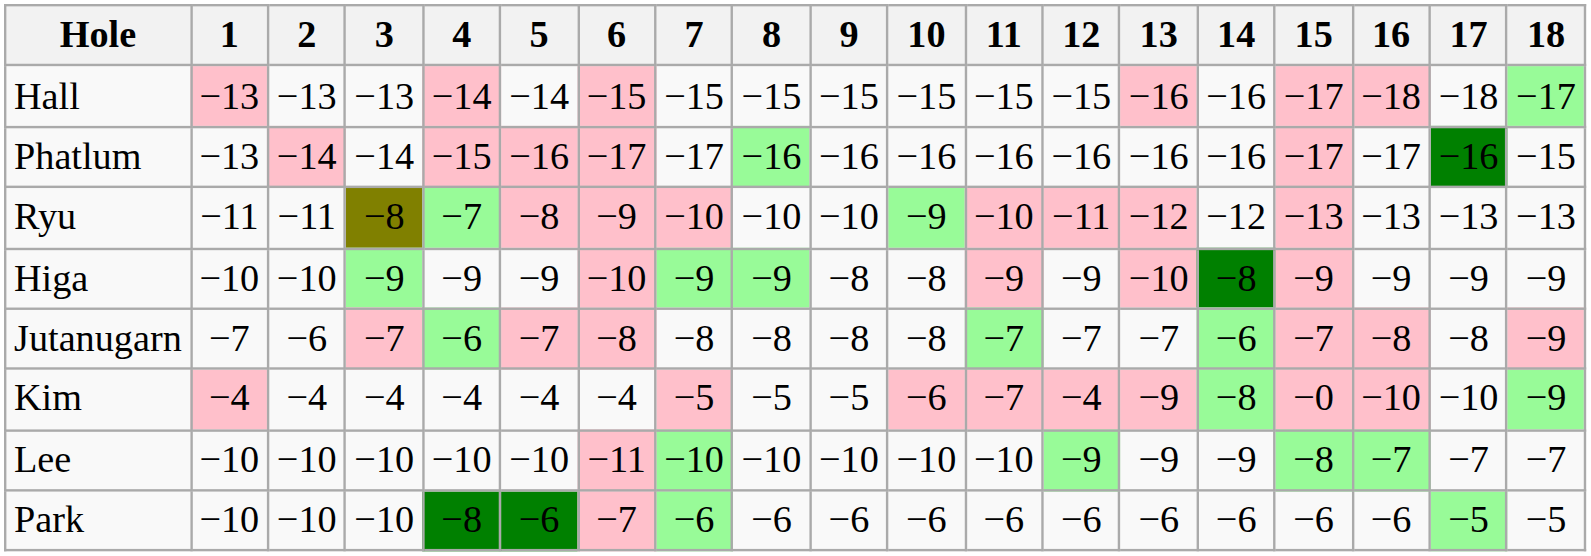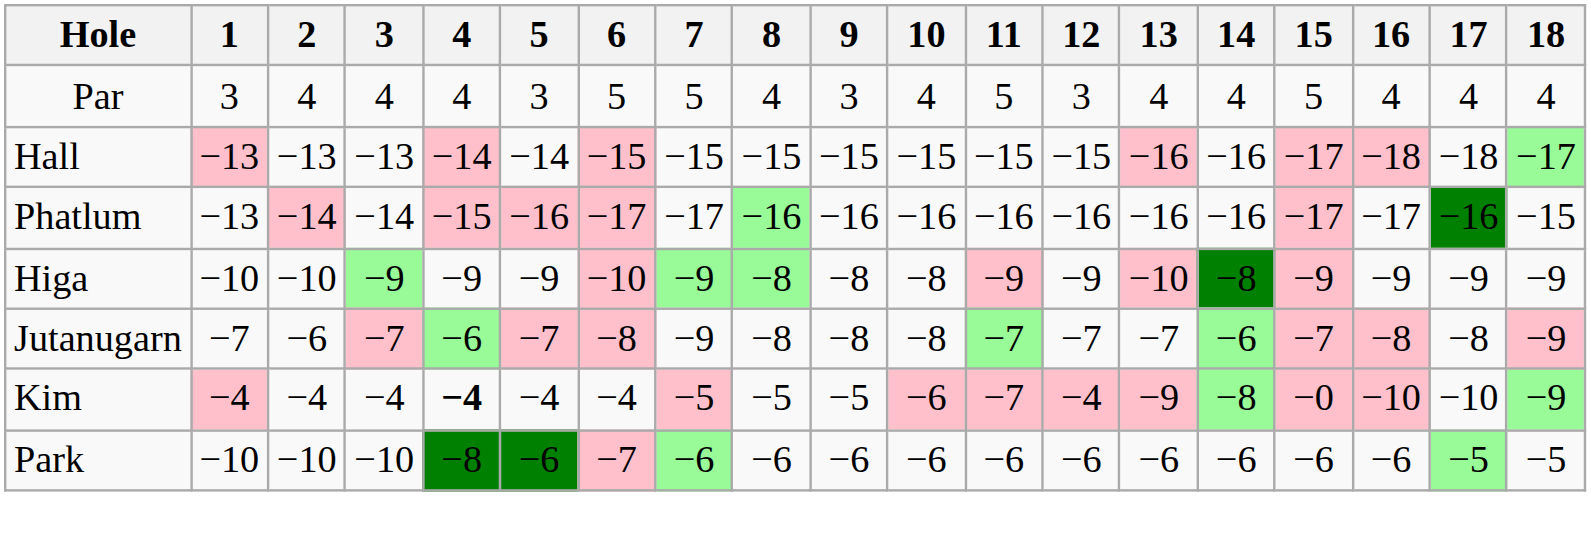+ row: Par | 3 | 4 | 4 | 4 | 3 | 5 | 5 | 4 | 3 | 4 | 5 | 3 | 4 | 4 | 5 | 4 | 4 | 4
- row: Ryu | −11 | −11 | −8 | −7 | −8 | −9 | −10 | −10 | −10 | −9 | −10 | −11 | −12 | −12 | −13 | −13 | −13 | −13
Higa | 8: −9 -> −8
Jutanugarn | 7: −8 -> −9
Kim | 4: normal -> bold
- row: Lee | −10 | −10 | −10 | −10 | −10 | −11 | −10 | −10 | −10 | −10 | −10 | −9 | −9 | −9 | −8 | −7 | −7 | −7
